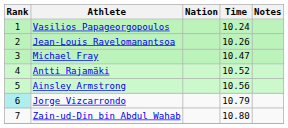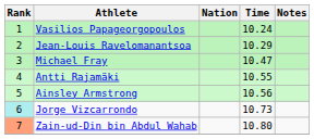Jean-Louis Ravelomanantsoa | Time: 10.26 -> 10.29
Antti Rajamäki | Time: 10.52 -> 10.55
Jorge Vizcarrondo | Time: 10.79 -> 10.73
Zain-ud-Din bin Abdul Wahab | Rank: no background -> lightsalmon background
